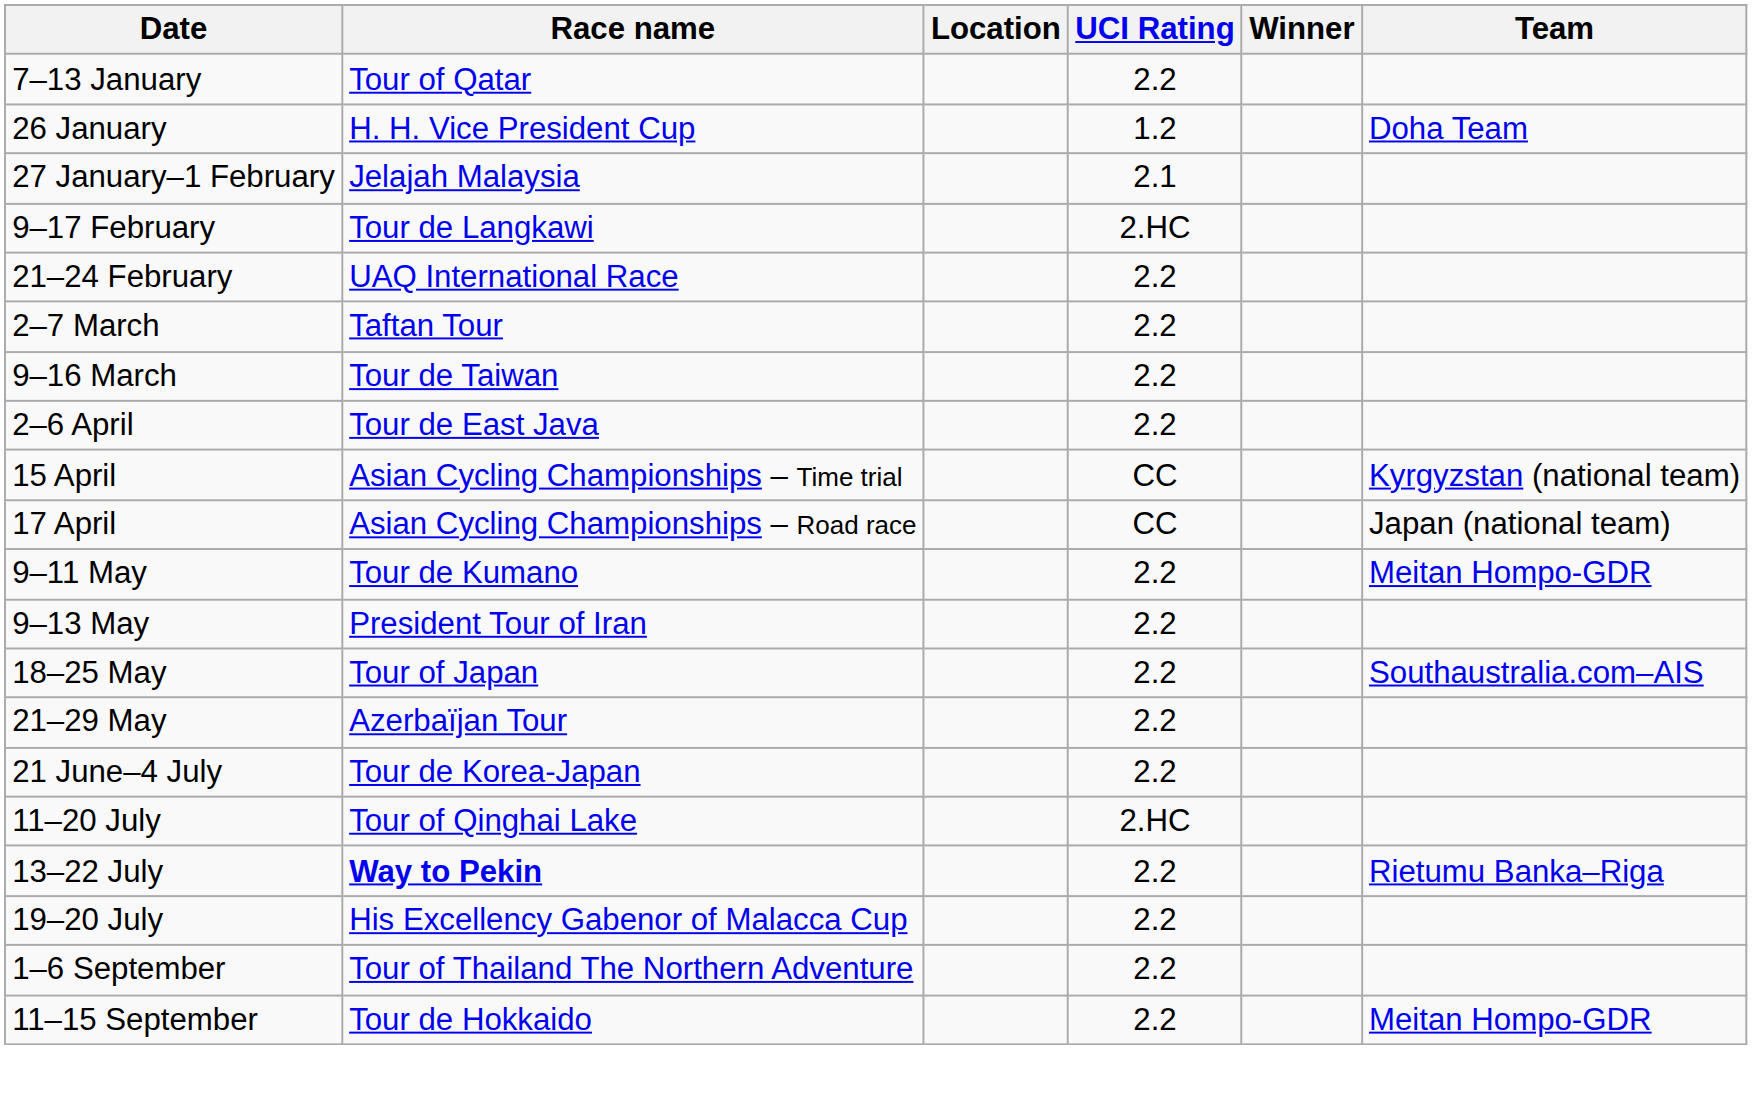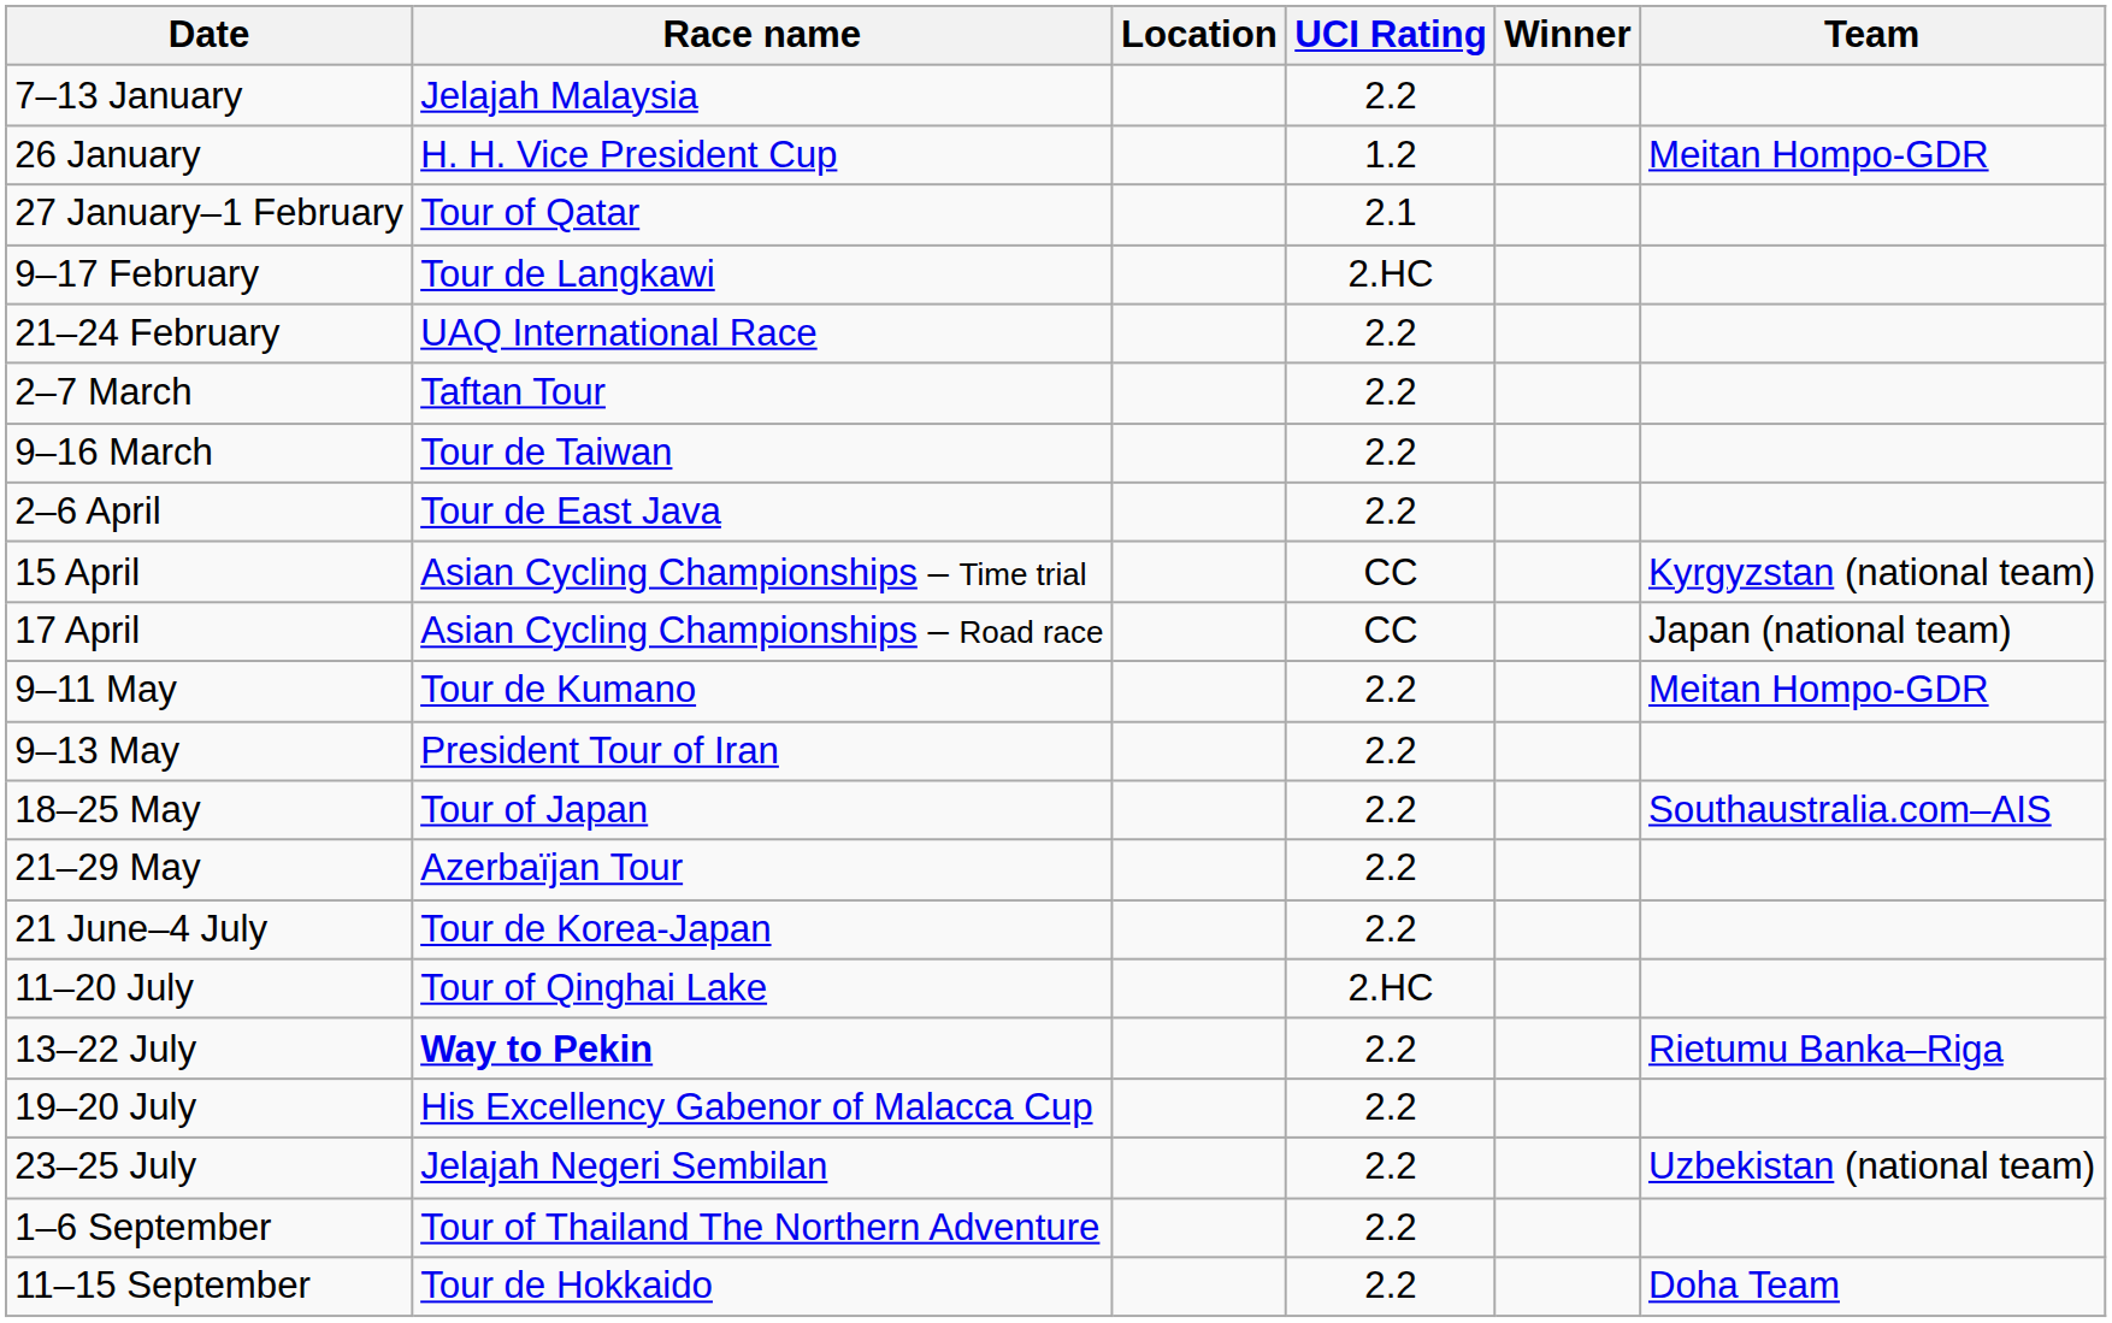7–13 January | Race name: Tour of Qatar -> Jelajah Malaysia
26 January | Team: Doha Team -> Meitan Hompo-GDR
27 January–1 February | Race name: Jelajah Malaysia -> Tour of Qatar
+ row: 23–25 July | Jelajah Negeri Sembilan | 2.2 | Uzbekistan (national team)
11–15 September | Team: Meitan Hompo-GDR -> Doha Team
